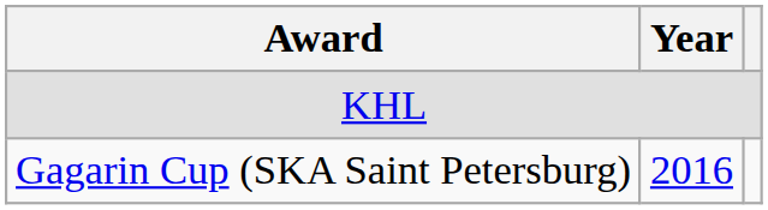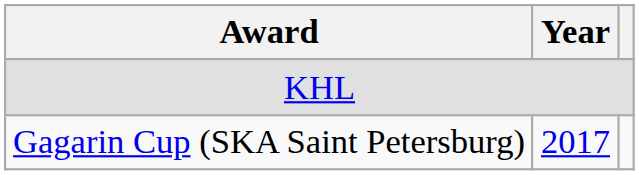Gagarin Cup (SKA Saint Petersburg) | Year: 2016 -> 2017
